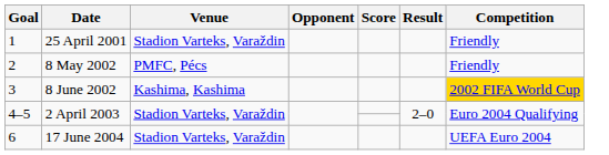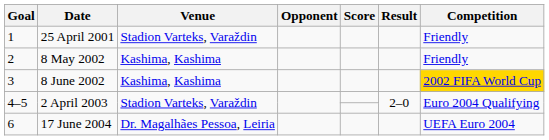2 | Venue: PMFC, Pécs -> Kashima, Kashima
6 | Venue: Stadion Varteks, Varaždin -> Dr. Magalhães Pessoa, Leiria
